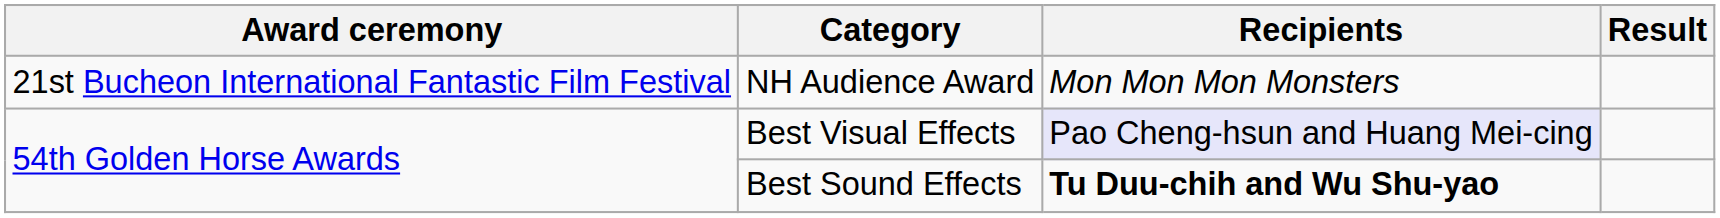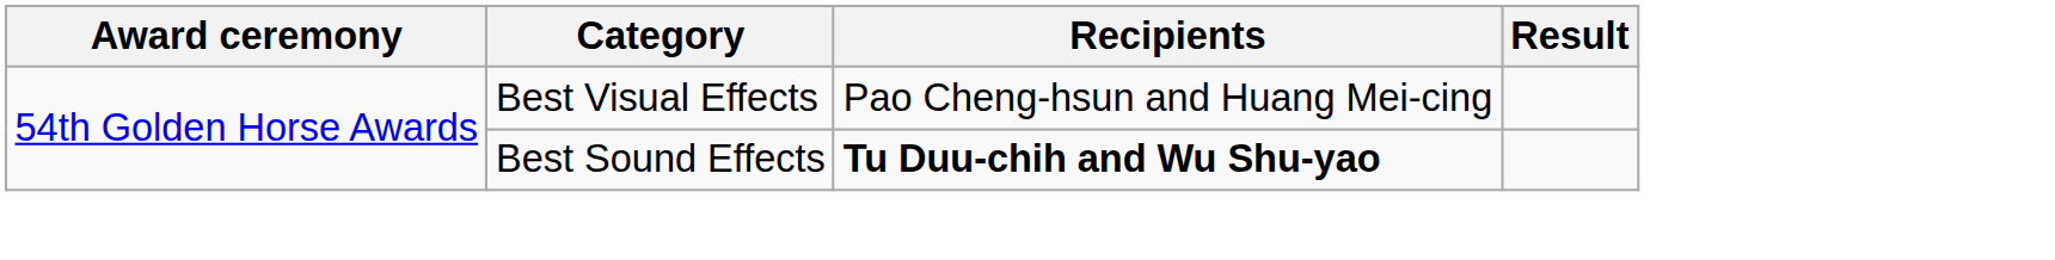- row: 21st Bucheon International Fantastic Film Festival | NH Audience Award | Mon Mon Mon Monsters
Best Visual Effects | Recipients: lavender background -> no background
